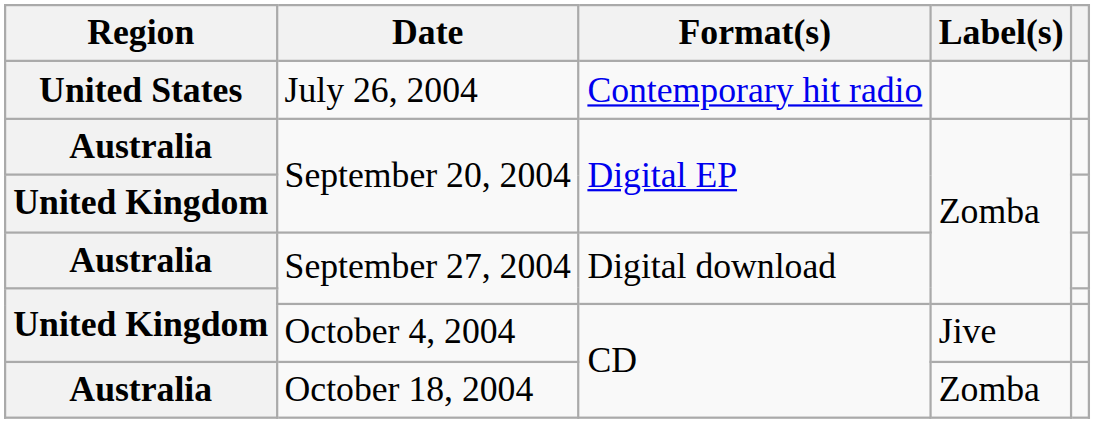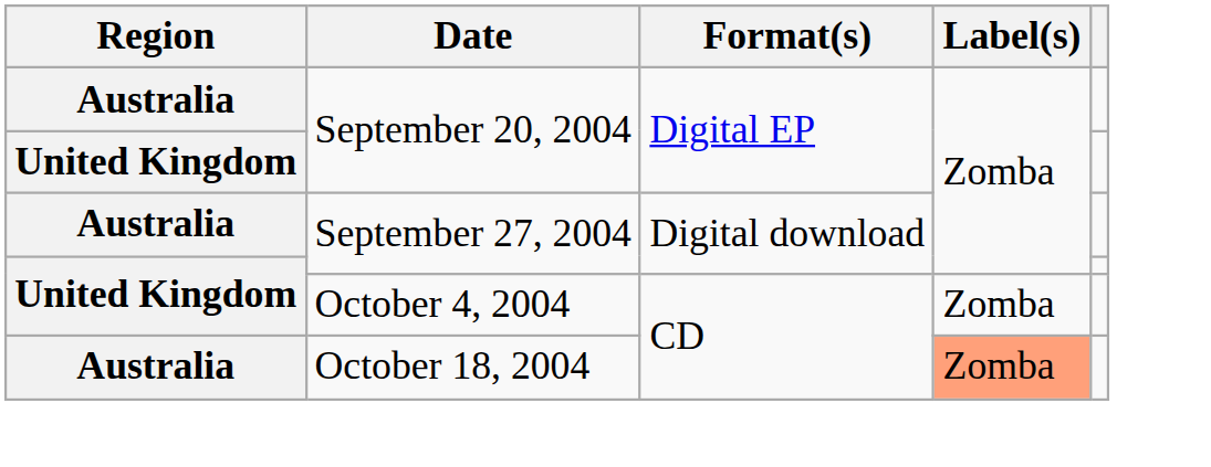- row: United States | July 26, 2004 | Contemporary hit radio
October 4, 2004 | Label(s): Jive -> Zomba
October 18, 2004 | Label(s): no background -> lightsalmon background
